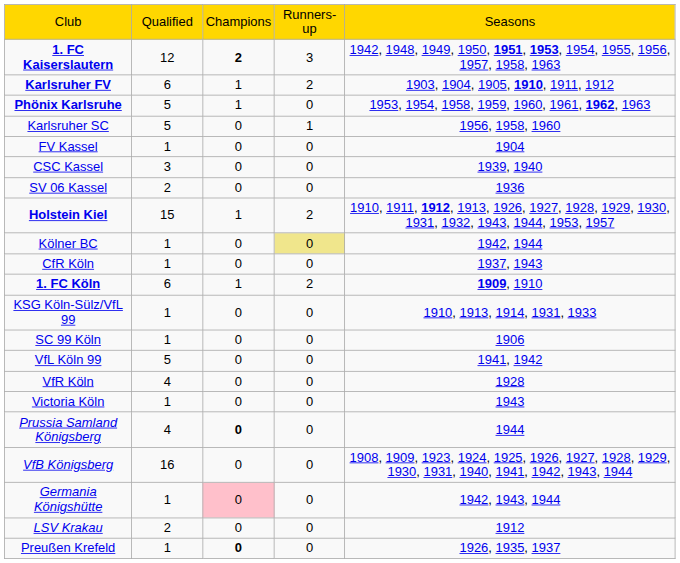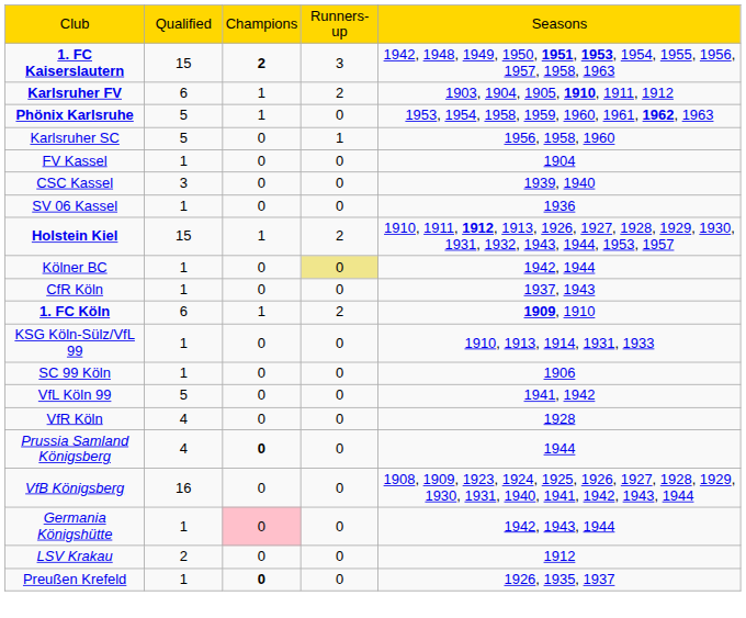1. FC Kaiserslautern | column 2: 12 -> 15
SV 06 Kassel | column 2: 2 -> 1
- row: Victoria Köln | 1 | 0 | 0 | 1943
